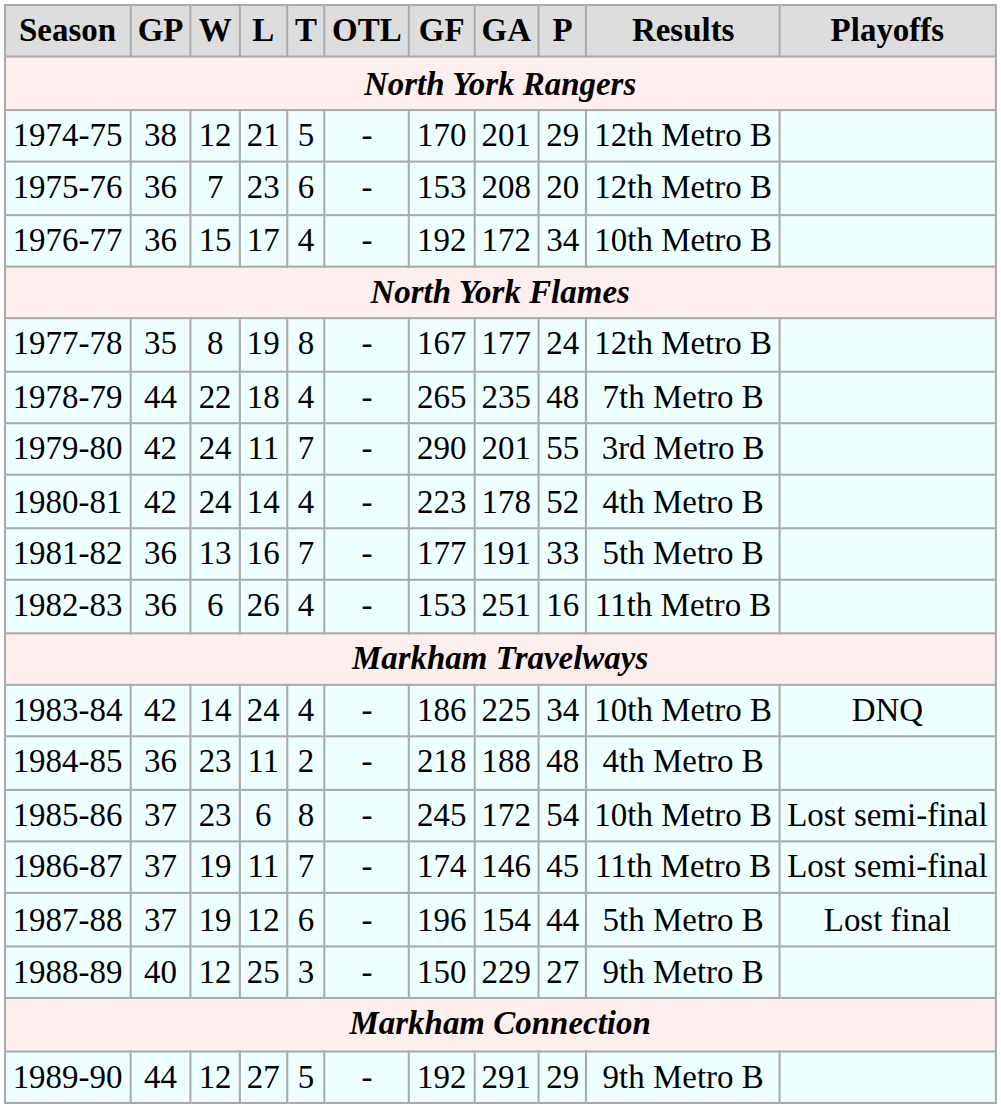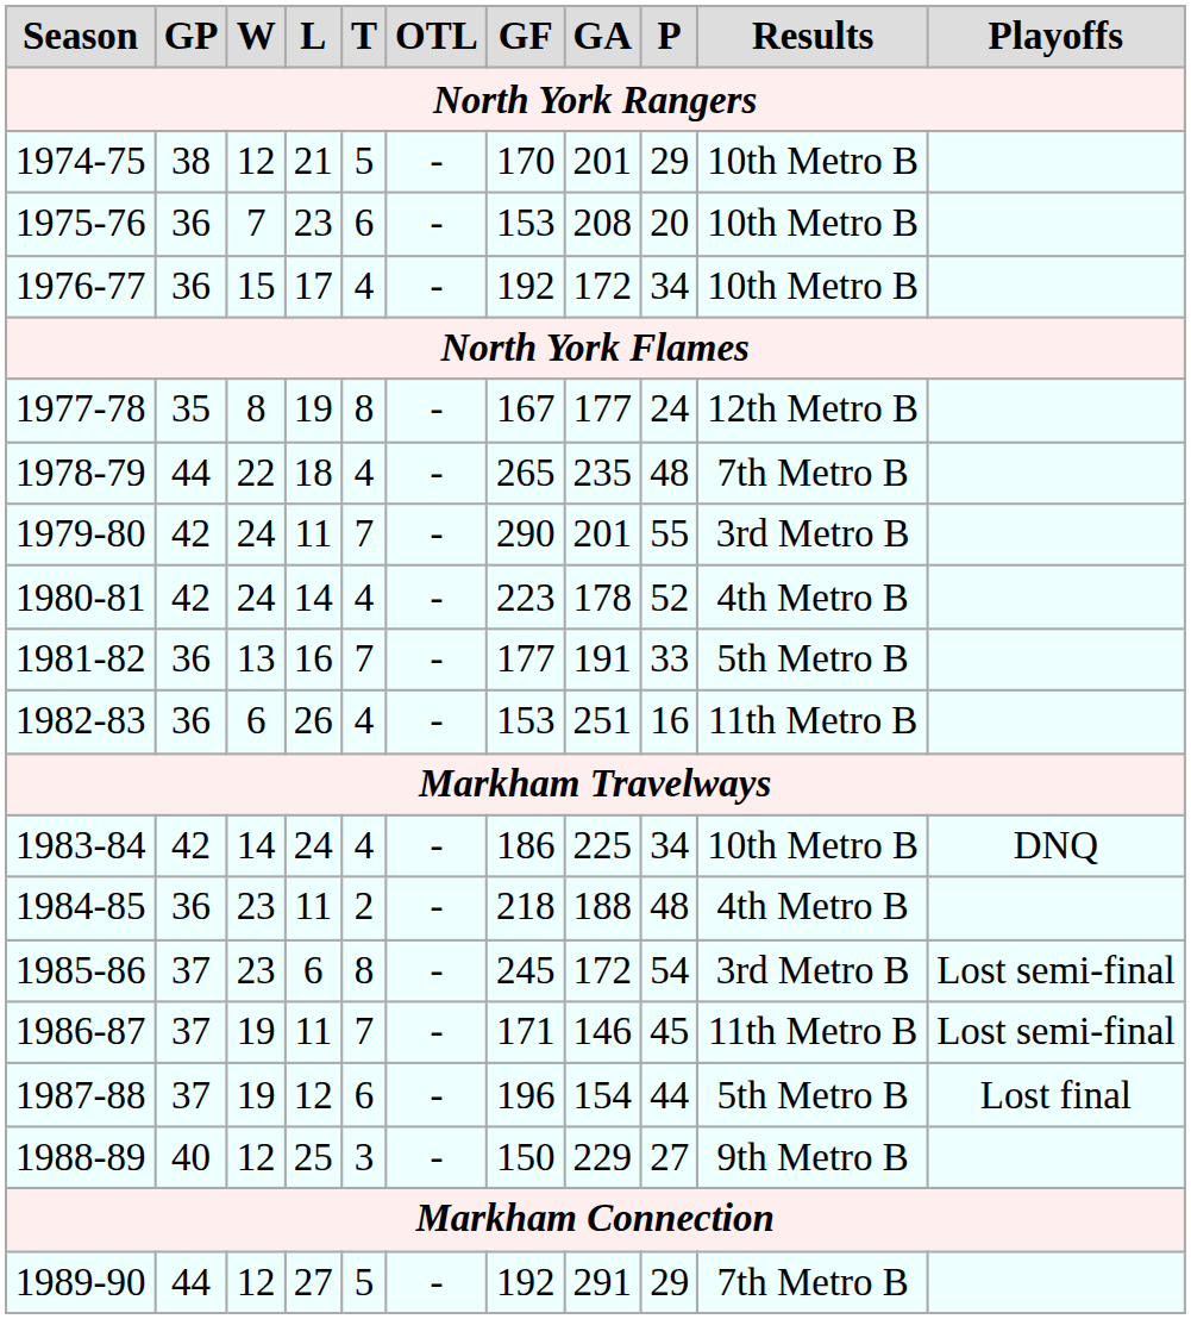1974-75 | Results: 12th Metro B -> 10th Metro B
1975-76 | Results: 12th Metro B -> 10th Metro B
1985-86 | Results: 10th Metro B -> 3rd Metro B
1986-87 | GF: 174 -> 171
1989-90 | Results: 9th Metro B -> 7th Metro B
